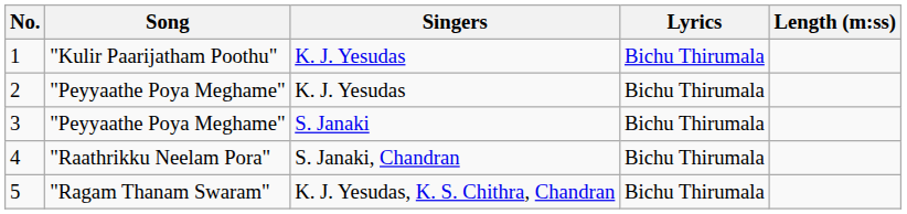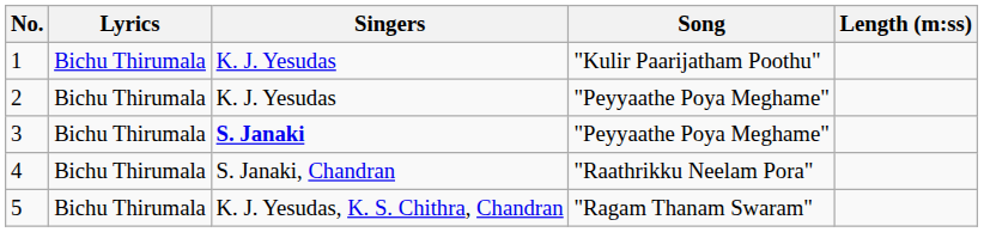columns swapped: Song <-> Lyrics
3 | Singers: normal -> bold
